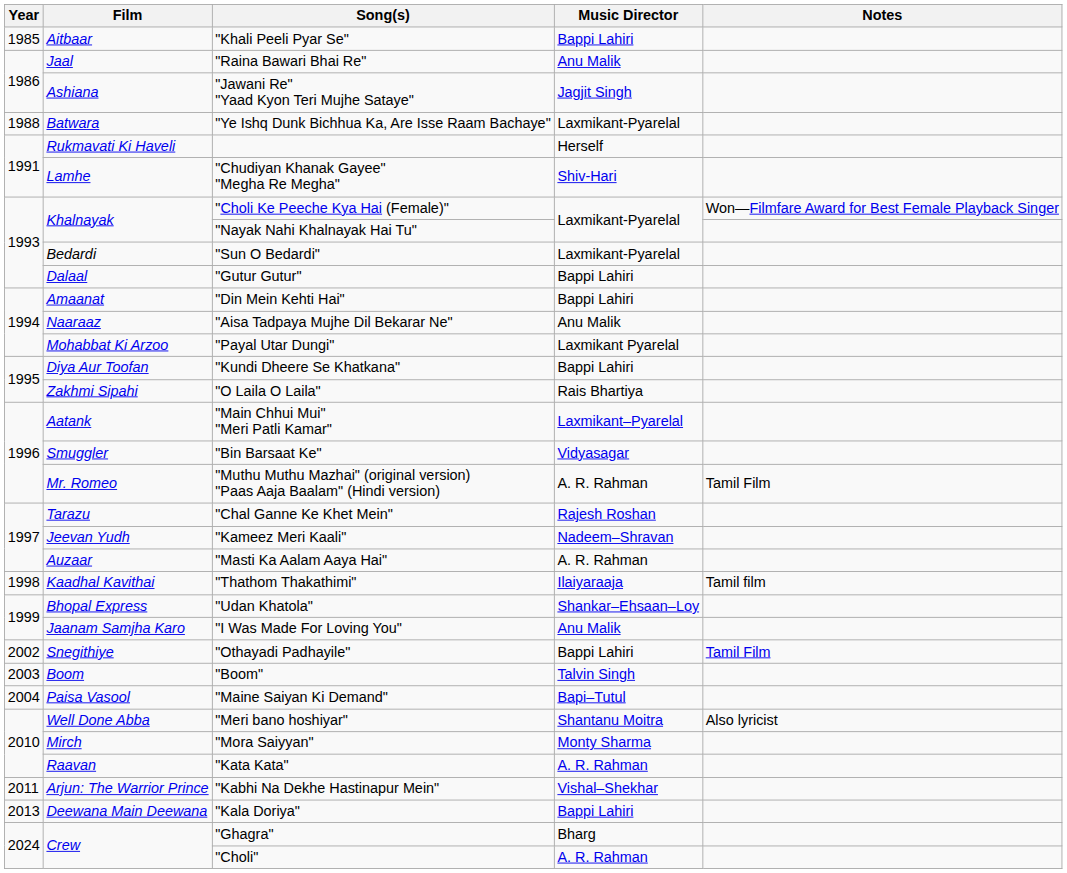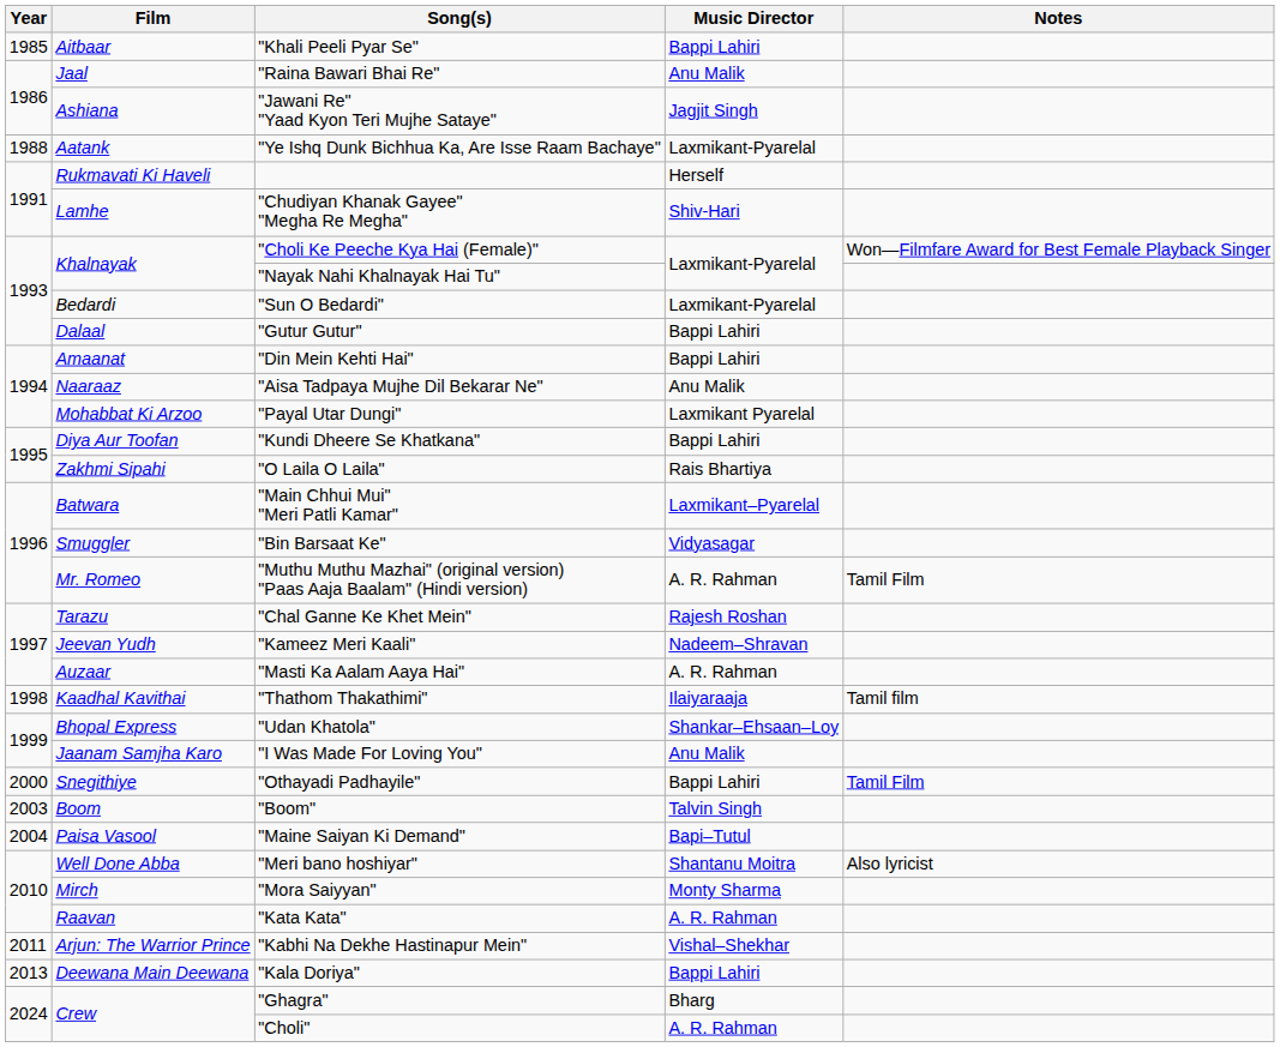"Ye Ishq Dunk Bichhua Ka, Are Isse Raam Bachaye" | Film: Batwara -> Aatank
"Main Chhui Mui" "Meri Patli Kamar" | Film: Aatank -> Batwara
"Othayadi Padhayile" | Year: 2002 -> 2000
